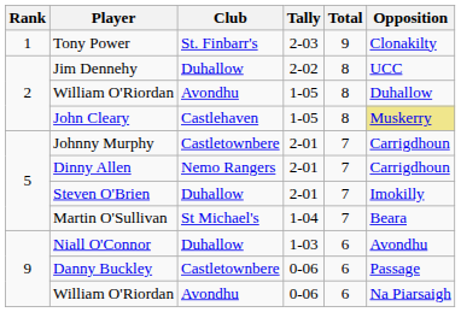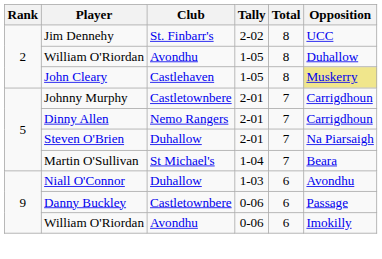- row: 1 | Tony Power | St. Finbarr's | 2-03 | 9 | Clonakilty
Jim Dennehy | Club: Duhallow -> St. Finbarr's
Steven O'Brien | Opposition: Imokilly -> Na Piarsaigh
William O'Riordan / 0-06 | Opposition: Na Piarsaigh -> Imokilly
